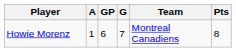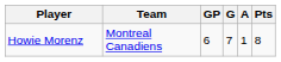columns swapped: Team <-> A
